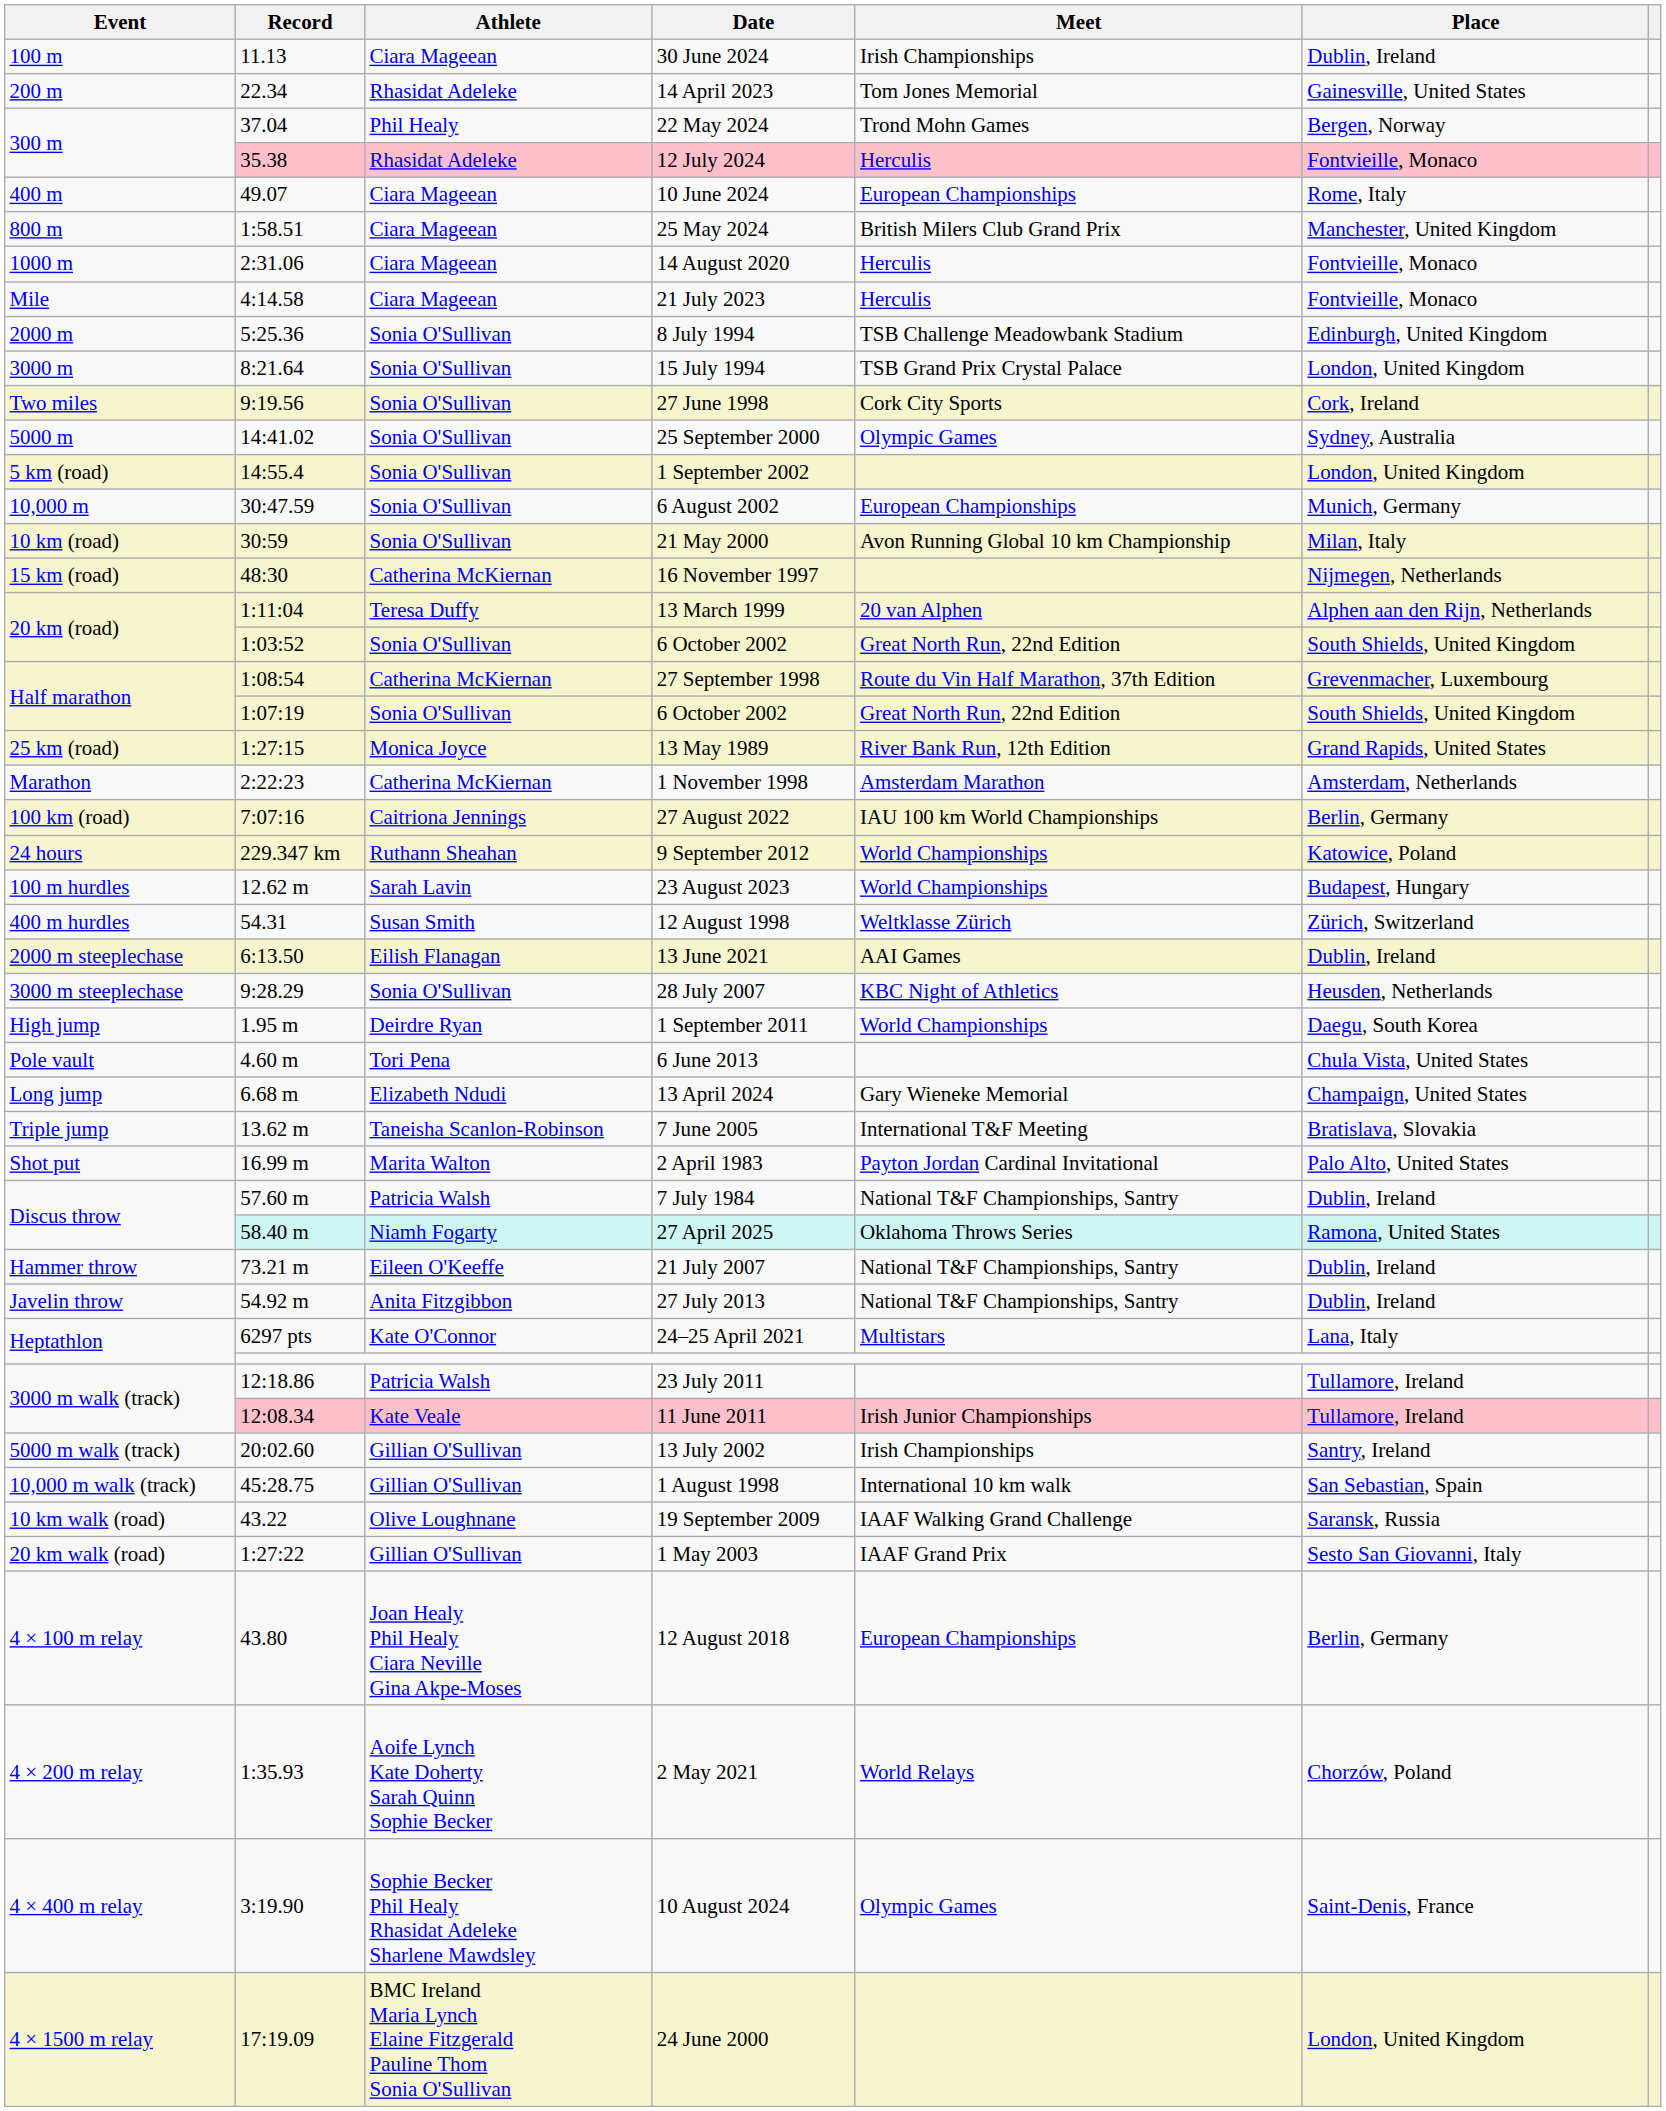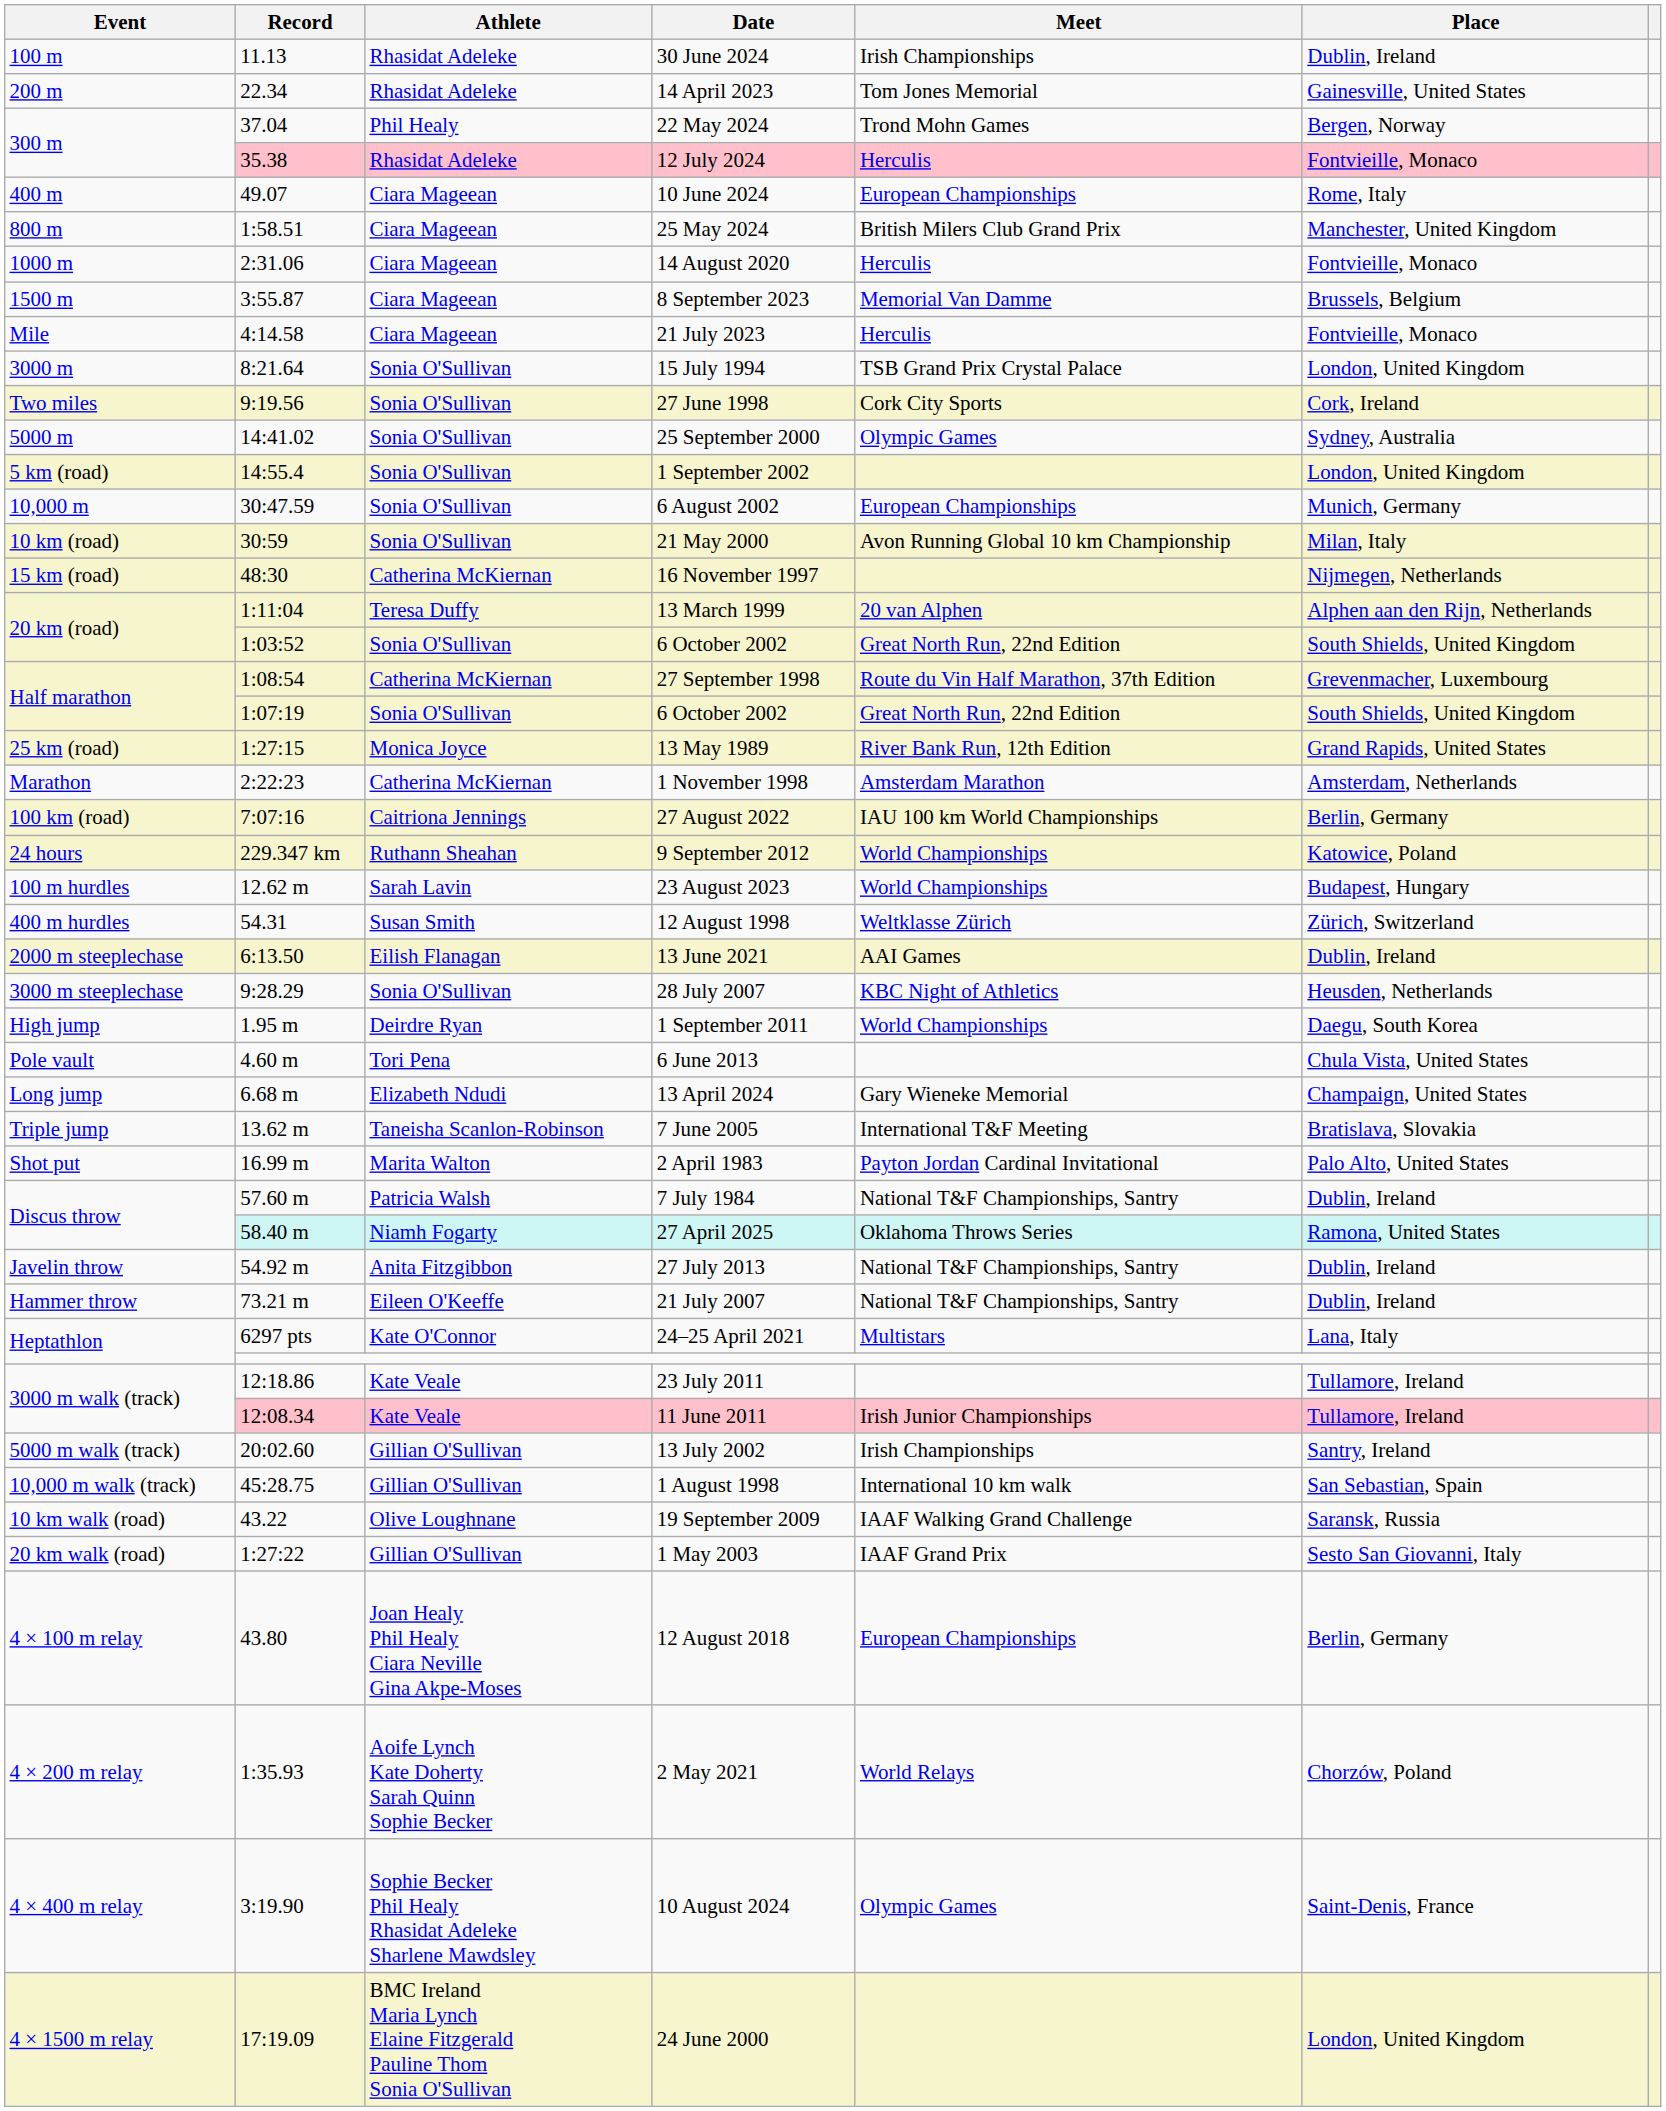30 June 2024 | Athlete: Ciara Mageean -> Rhasidat Adeleke
+ row: 1500 m | 3:55.87 | Ciara Mageean | 8 September 2023 | Memorial Van Damme | Brussels, Belgium
- row: 2000 m | 5:25.36 | Sonia O'Sullivan | 8 July 1994 | TSB Challenge Meadowbank Stadium | Edinburgh, United Kingdom
rows swapped: 21 July 2007 <-> 27 July 2013
23 July 2011 | Athlete: Patricia Walsh -> Kate Veale
